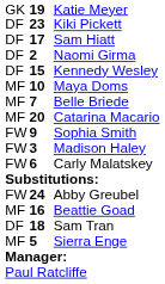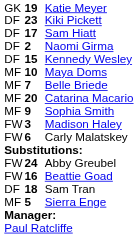Sophia Smith | column 1: FW -> MF
Beattie Goad | column 1: MF -> FW
